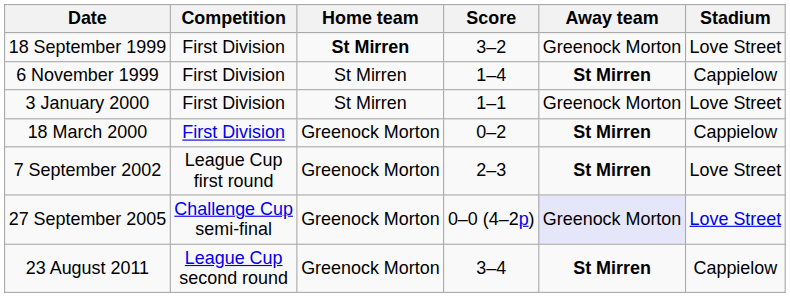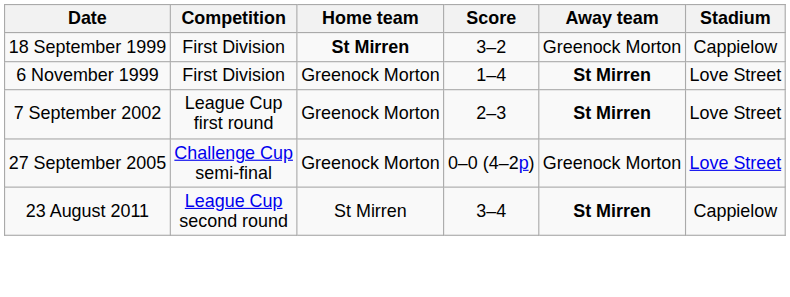18 September 1999 | Stadium: Love Street -> Cappielow
6 November 1999 | Home team: St Mirren -> Greenock Morton
6 November 1999 | Stadium: Cappielow -> Love Street
- row: 3 January 2000 | First Division | St Mirren | 1–1 | Greenock Morton | Love Street
- row: 18 March 2000 | First Division | Greenock Morton | 0–2 | St Mirren | Cappielow
27 September 2005 | Away team: lavender background -> no background
23 August 2011 | Home team: Greenock Morton -> St Mirren
